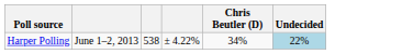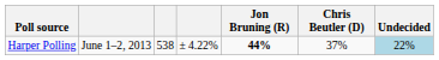+ column: Jon Bruning (R) | 44%
Harper Polling | Chris Beutler (D): 34% -> 37%
